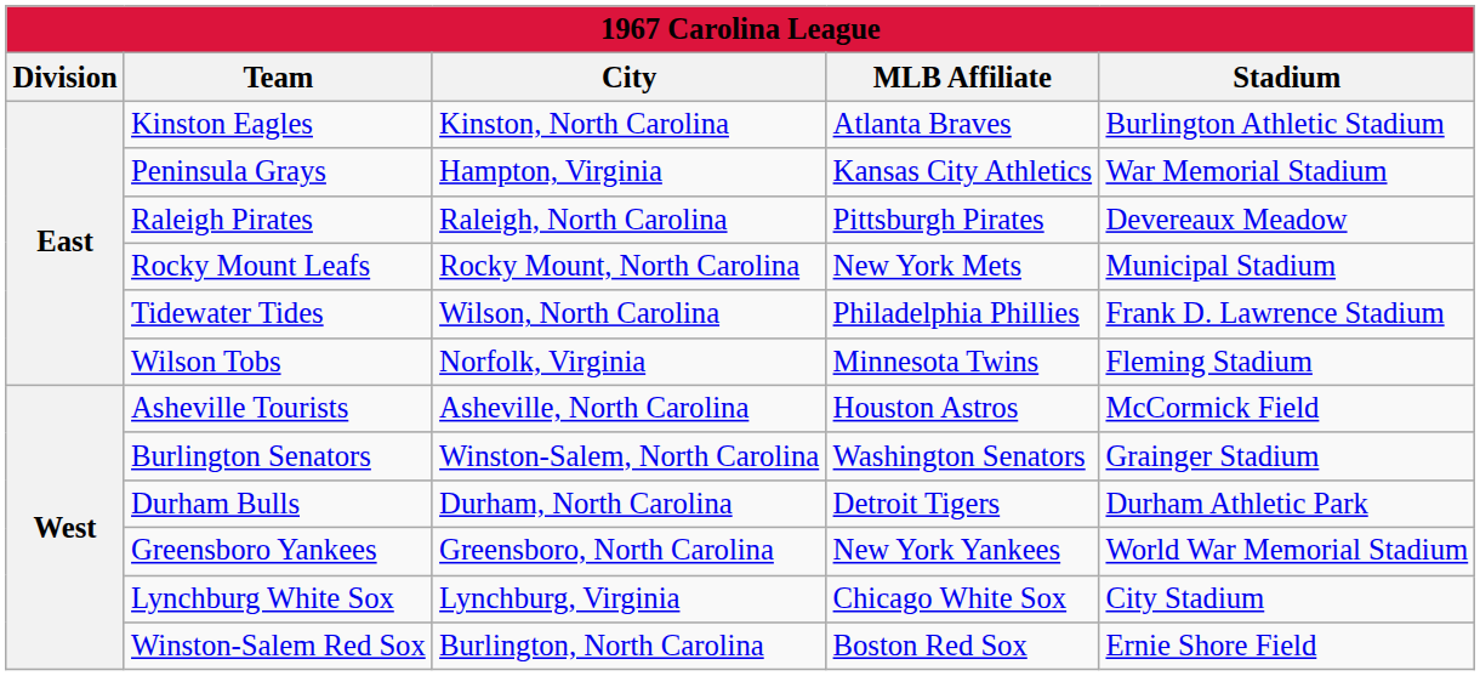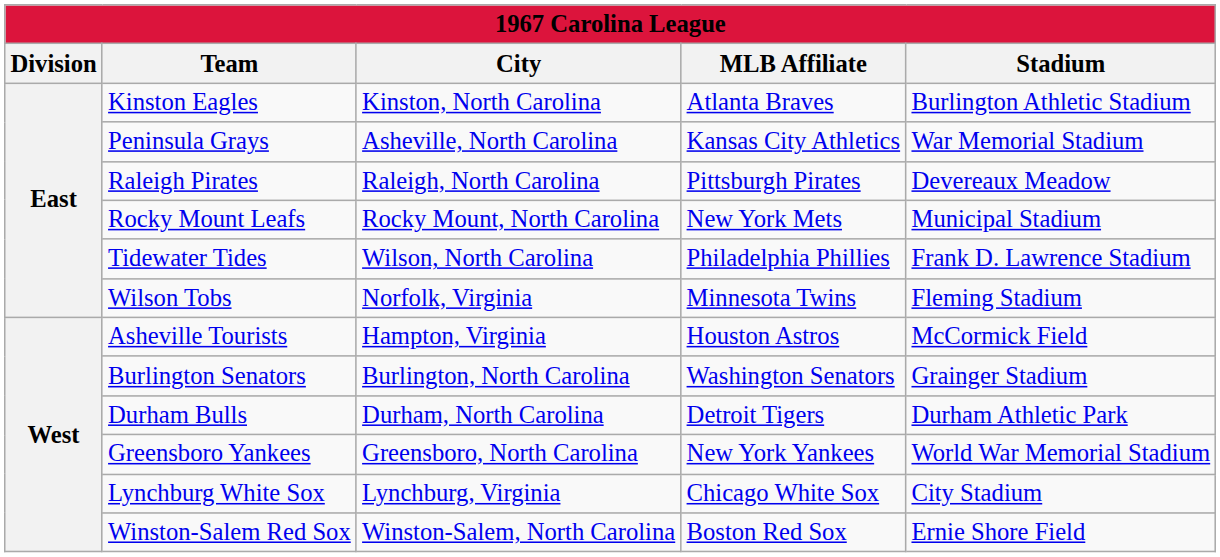Peninsula Grays | City: Hampton, Virginia -> Asheville, North Carolina
Asheville Tourists | City: Asheville, North Carolina -> Hampton, Virginia
Burlington Senators | City: Winston-Salem, North Carolina -> Burlington, North Carolina
Winston-Salem Red Sox | City: Burlington, North Carolina -> Winston-Salem, North Carolina
